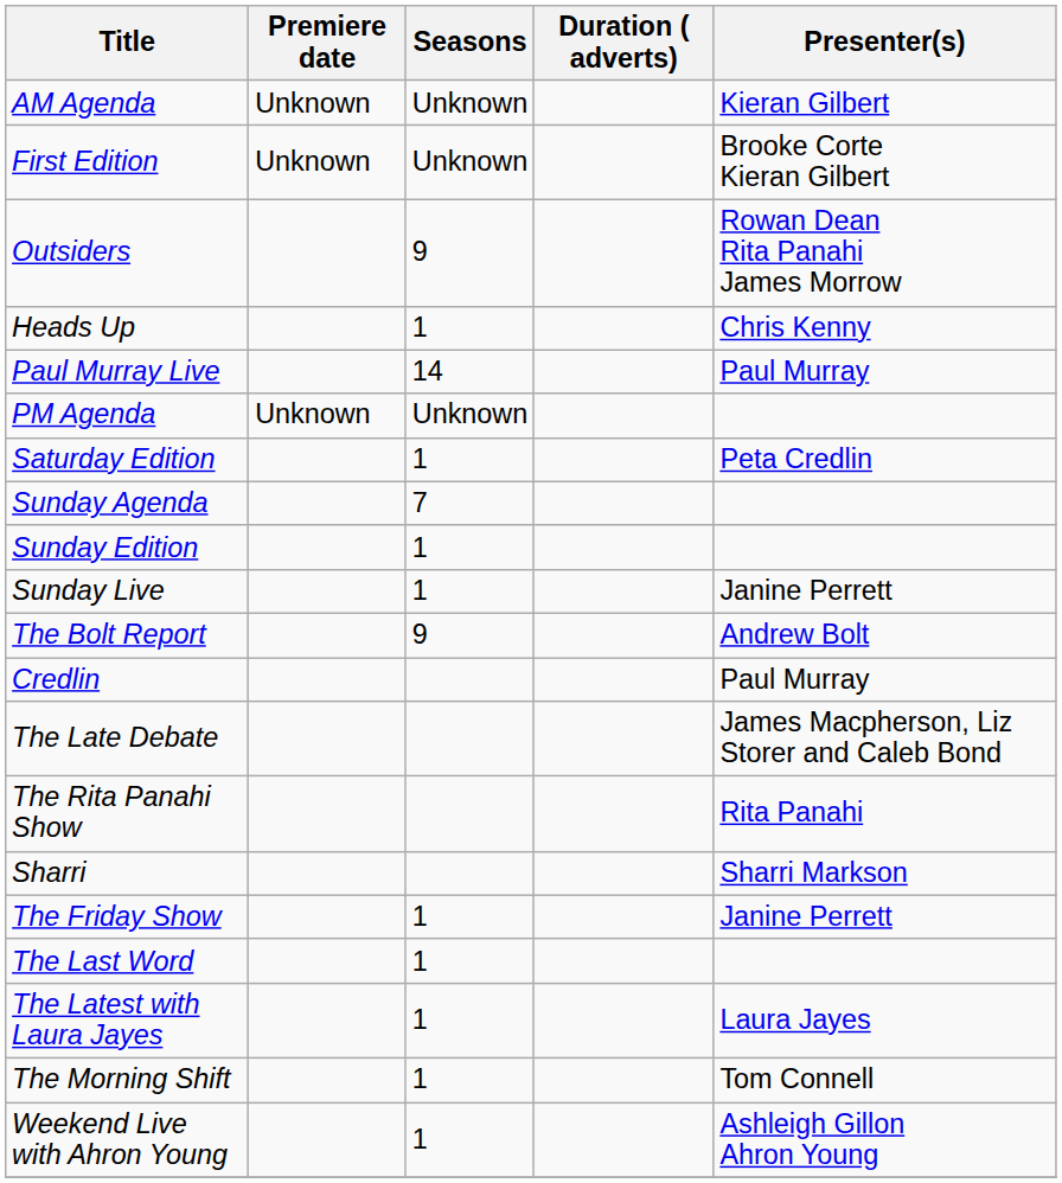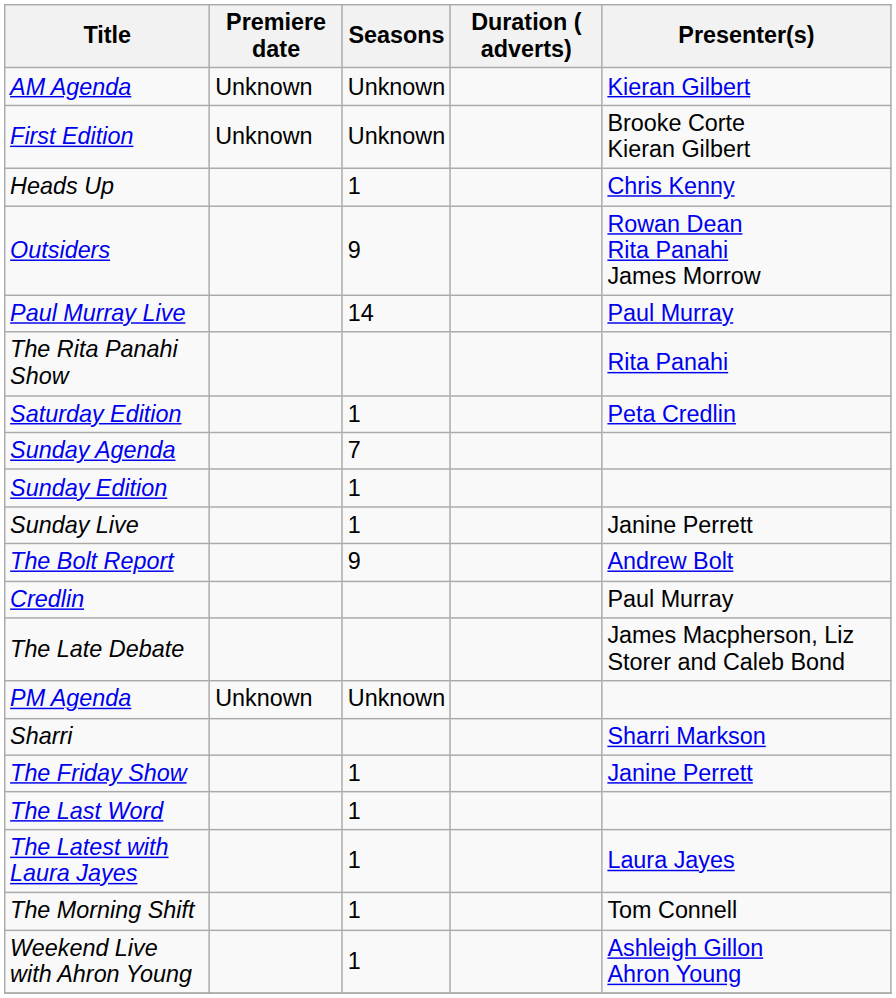rows swapped: Heads Up <-> Outsiders
rows swapped: PM Agenda <-> The Rita Panahi Show
